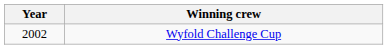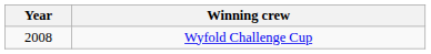Wyfold Challenge Cup | Year: 2002 -> 2008
